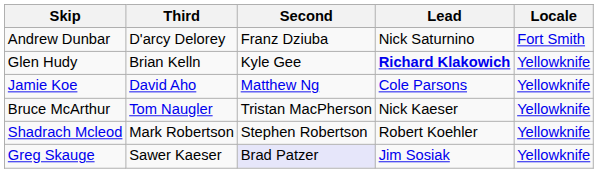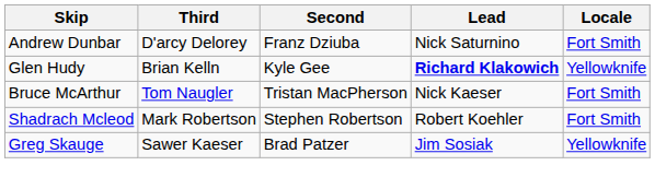- row: Jamie Koe | David Aho | Matthew Ng | Cole Parsons | Yellowknife
Bruce McArthur | Locale: Yellowknife -> Fort Smith
Shadrach Mcleod | Locale: Yellowknife -> Fort Smith
Greg Skauge | Second: lavender background -> no background
